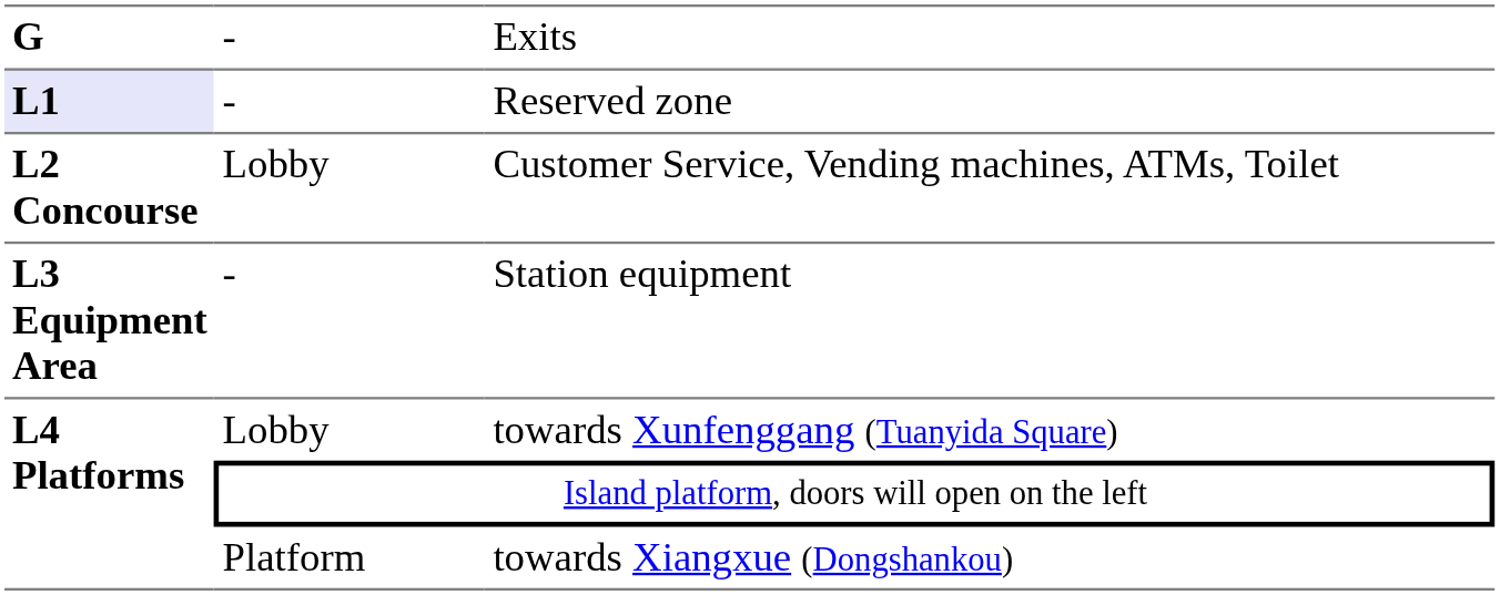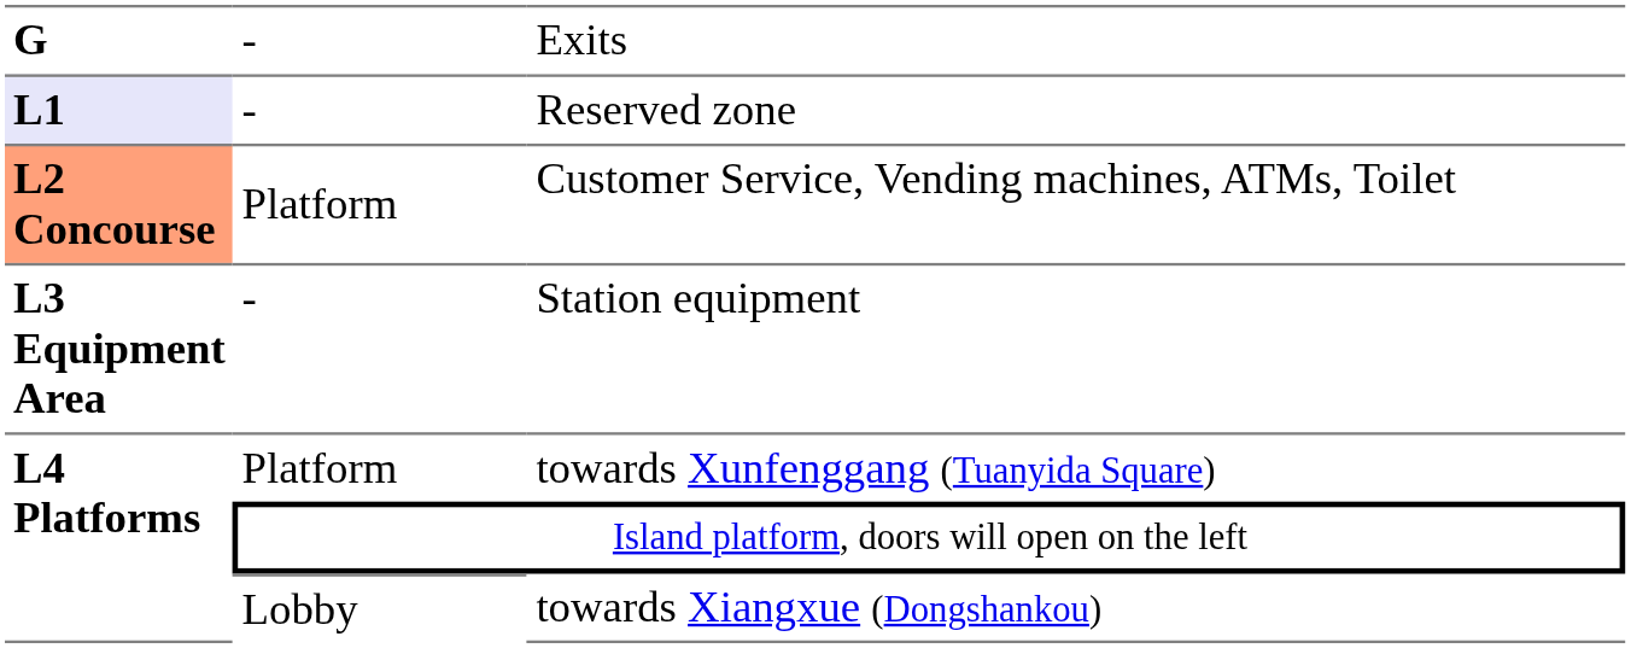Customer Service, Vending machines, ATMs, Toilet | column 1: no background -> lightsalmon background
Customer Service, Vending machines, ATMs, Toilet | column 2: Lobby -> Platform
towards Xunfenggang (Tuanyida Square) | column 2: Lobby -> Platform
towards Xiangxue (Dongshankou) | column 2: Platform -> Lobby
